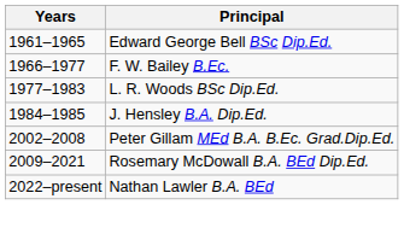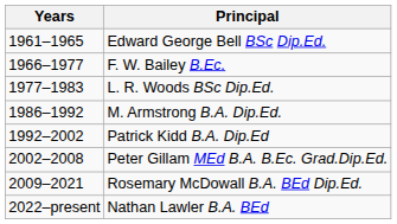- row: 1984–1985 | J. Hensley B.A. Dip.Ed.
+ row: 1986–1992 | M. Armstrong B.A. Dip.Ed.
+ row: 1992–2002 | Patrick Kidd B.A. Dip.Ed
